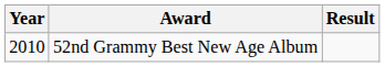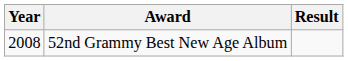52nd Grammy Best New Age Album | Year: 2010 -> 2008
